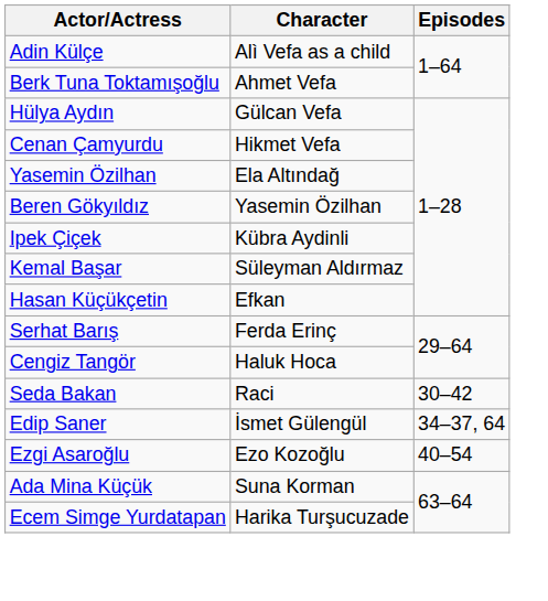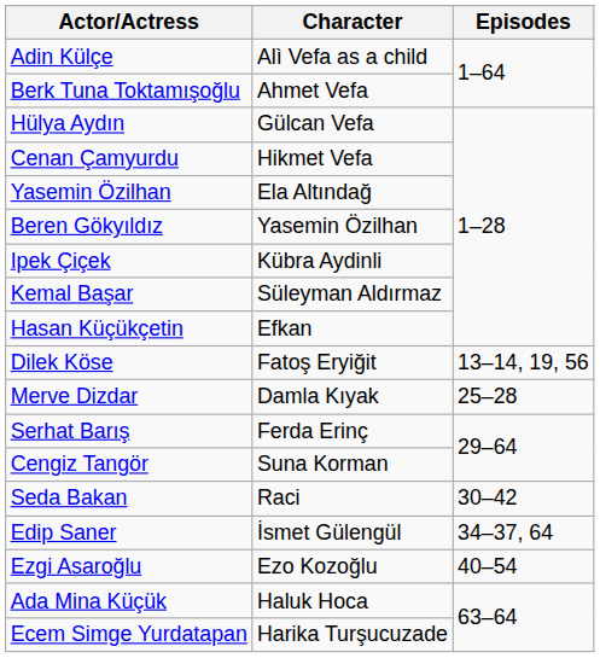+ row: Dilek Köse | Fatoş Eryiğit | 13–14, 19, 56
+ row: Merve Dizdar | Damla Kıyak | 25–28
Cengiz Tangör | Character: Haluk Hoca -> Suna Korman
Ada Mina Küçük | Character: Suna Korman -> Haluk Hoca
